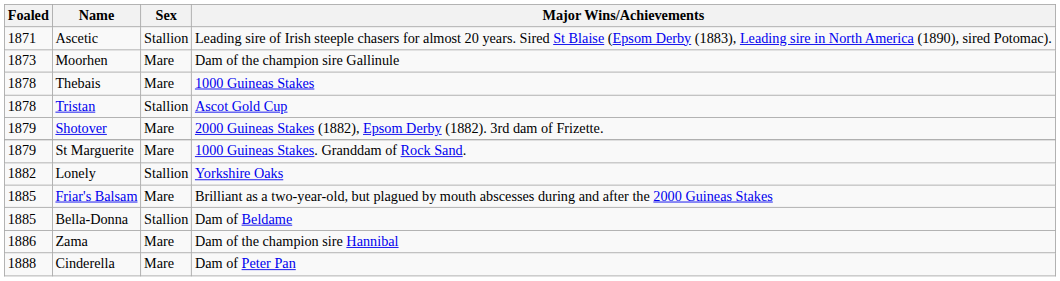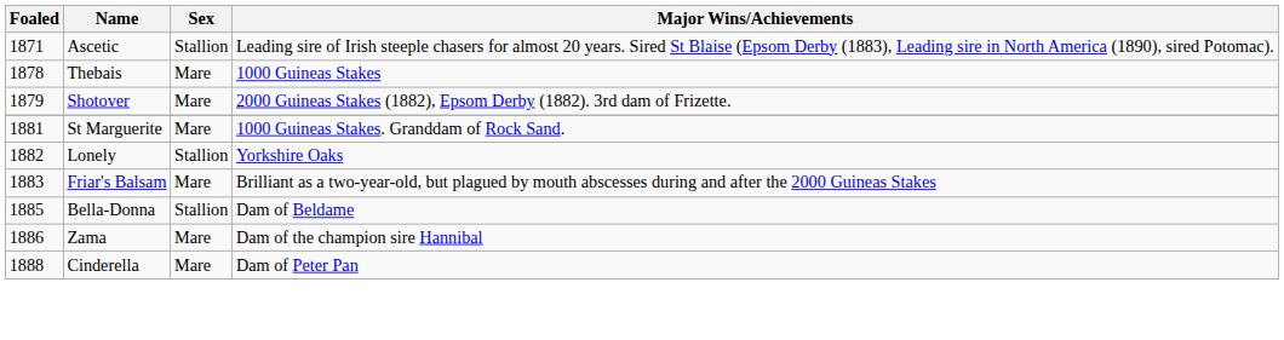- row: 1873 | Moorhen | Mare | Dam of the champion sire Gallinule
- row: 1878 | Tristan | Stallion | Ascot Gold Cup
St Marguerite | Foaled: 1879 -> 1881
Friar's Balsam | Foaled: 1885 -> 1883
